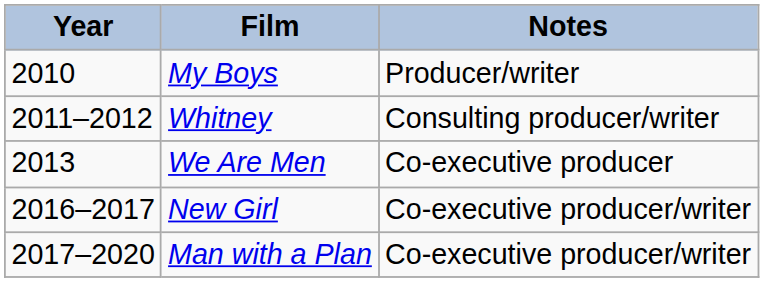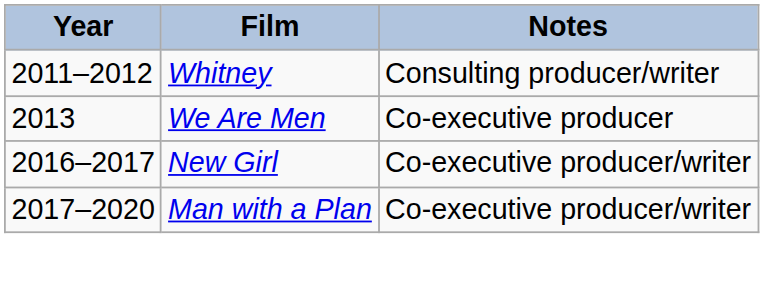- row: 2010 | My Boys | Producer/writer
